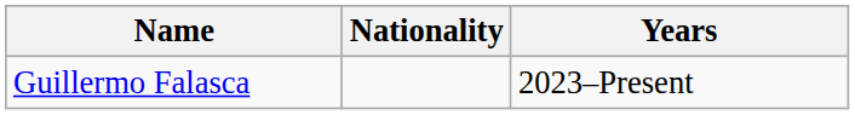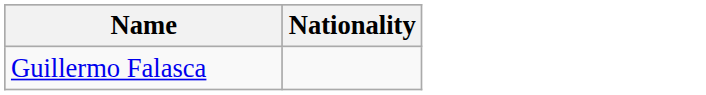- column: Years | 2023–Present
